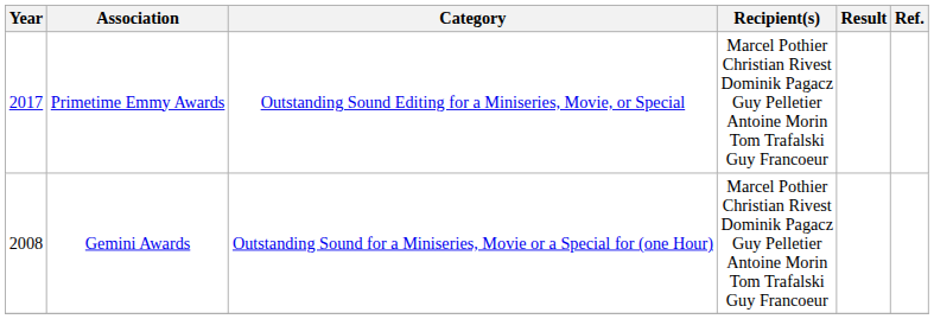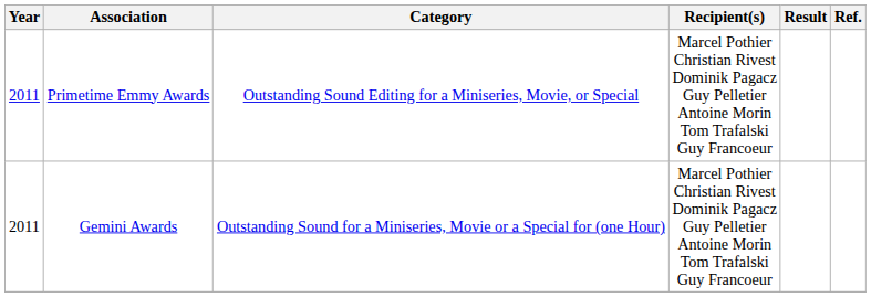Primetime Emmy Awards | Year: 2017 -> 2011
Gemini Awards | Year: 2008 -> 2011
